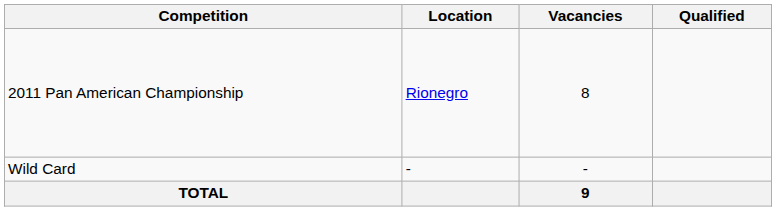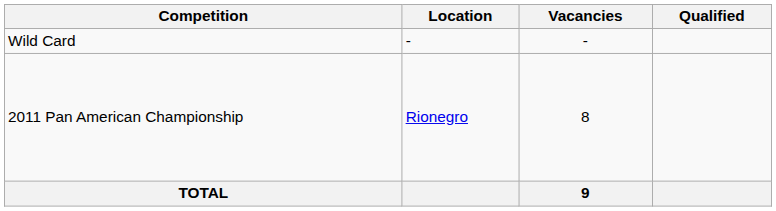rows swapped: 2011 Pan American Championship <-> Wild Card
